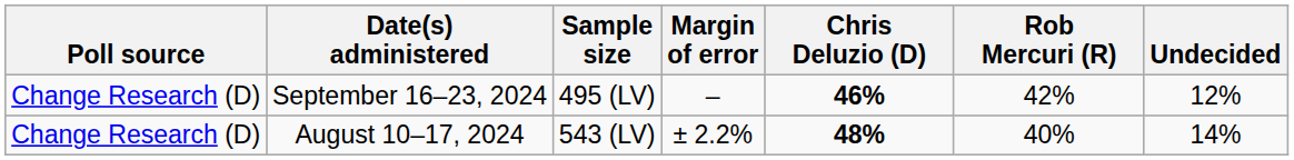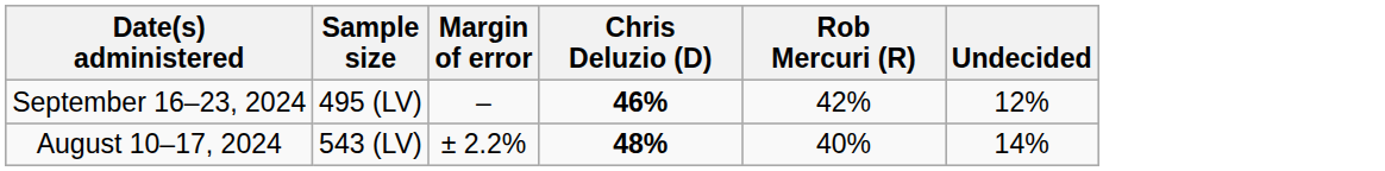- column: Poll source | Change Research (D) | Change Research (D)
